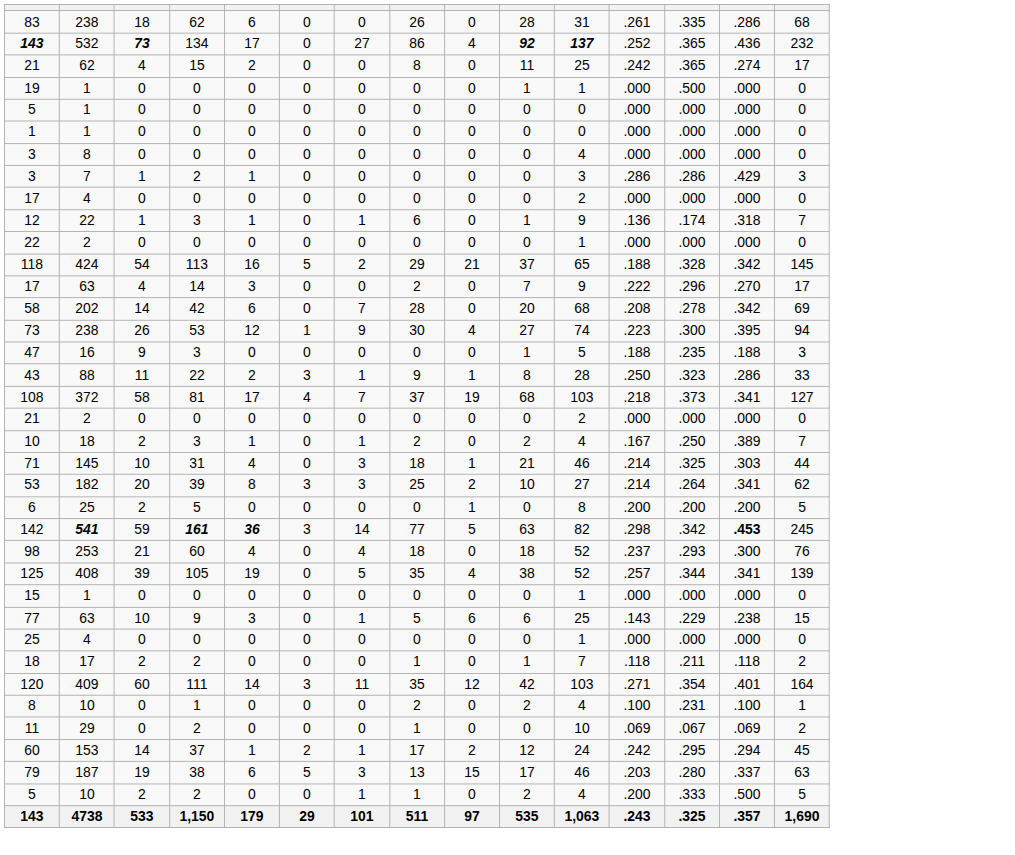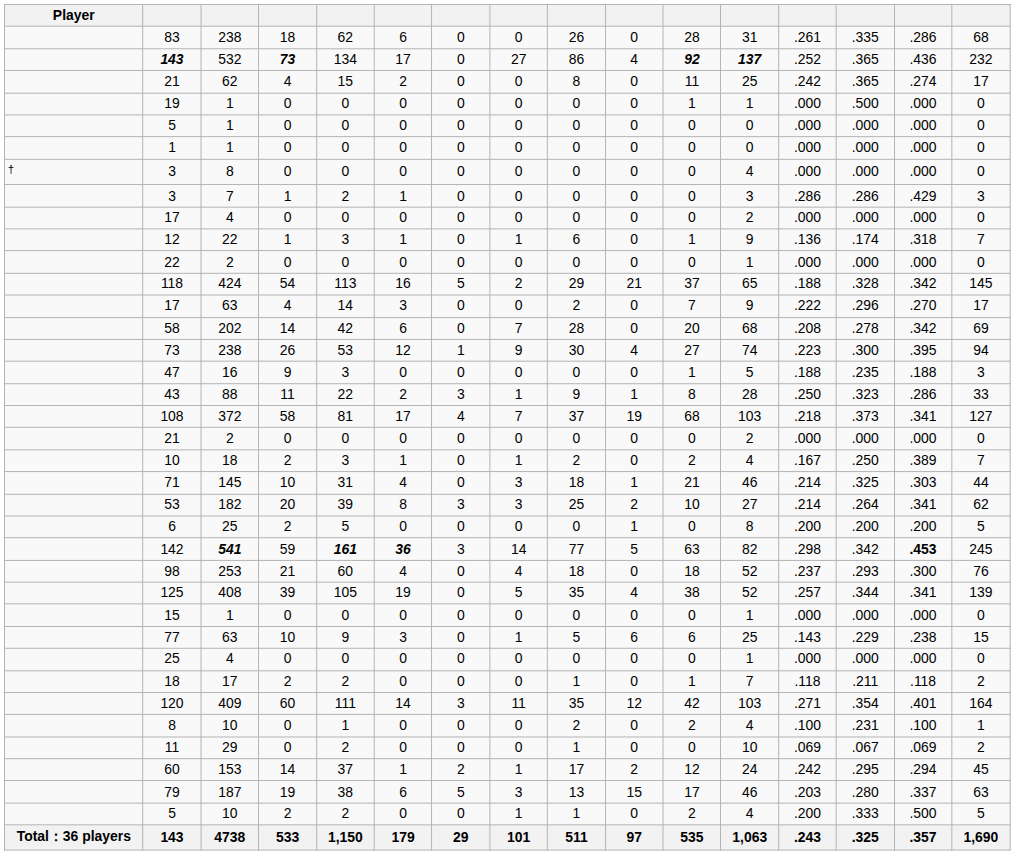+ column: Player | † | Total：36 players
